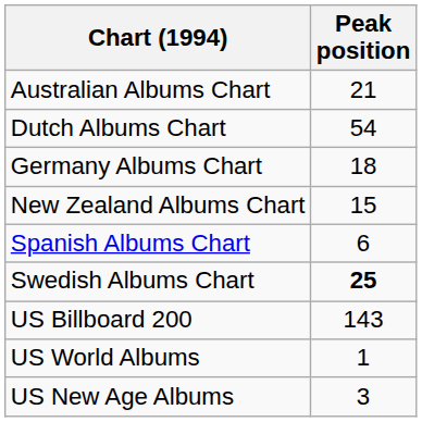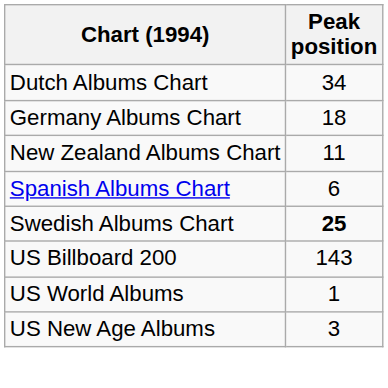- row: Australian Albums Chart | 21
Dutch Albums Chart | Peak position: 54 -> 34
New Zealand Albums Chart | Peak position: 15 -> 11
